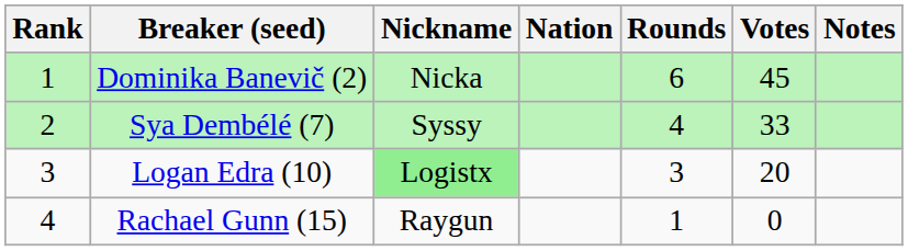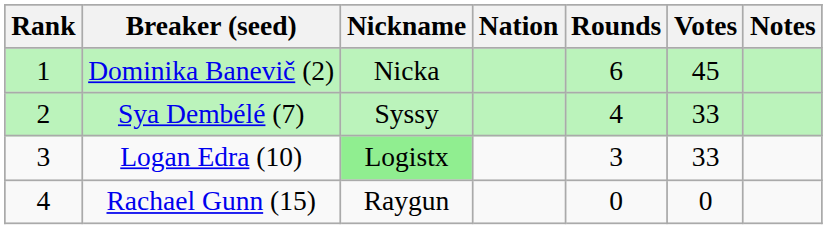Logan Edra (10) | Votes: 20 -> 33
Rachael Gunn (15) | Rounds: 1 -> 0
